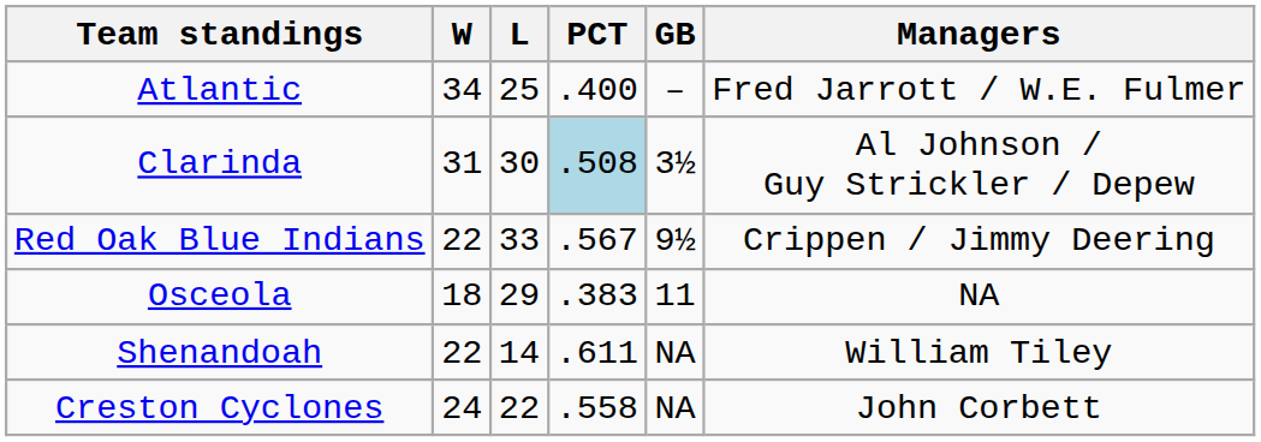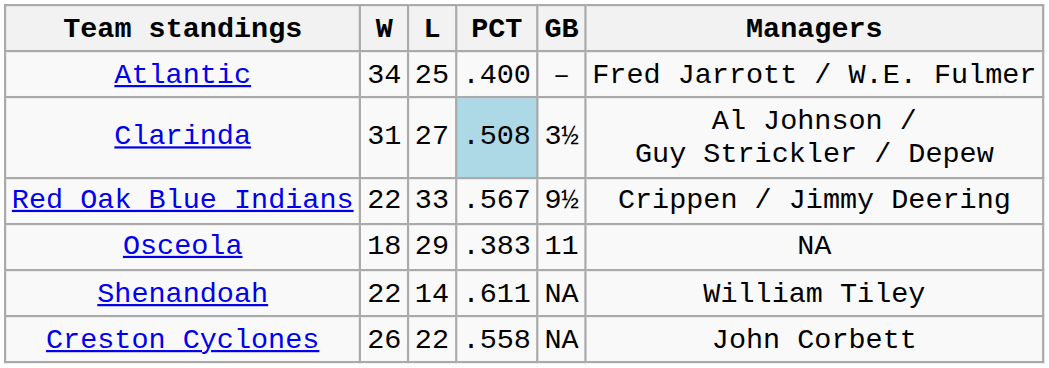Clarinda | L: 30 -> 27
Creston Cyclones | W: 24 -> 26
